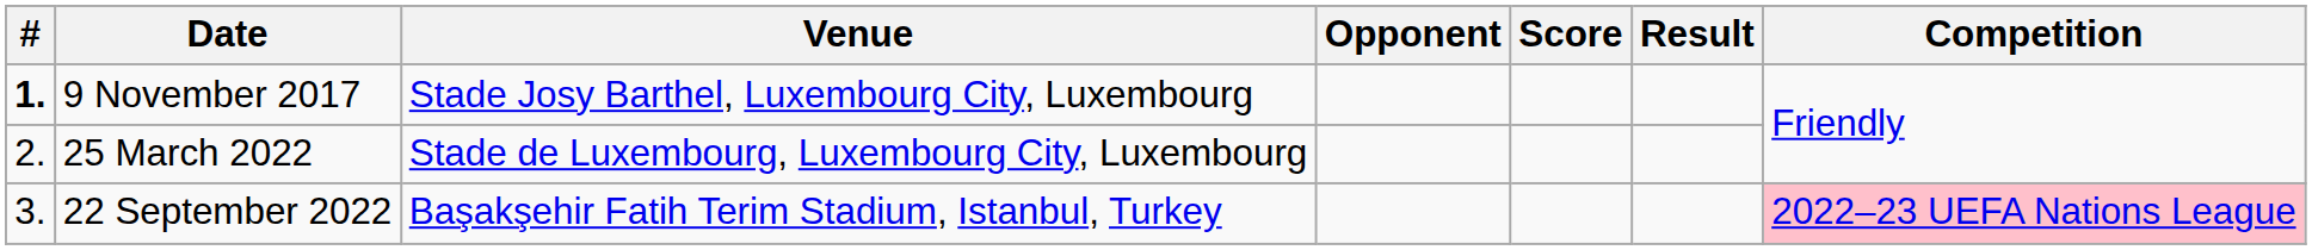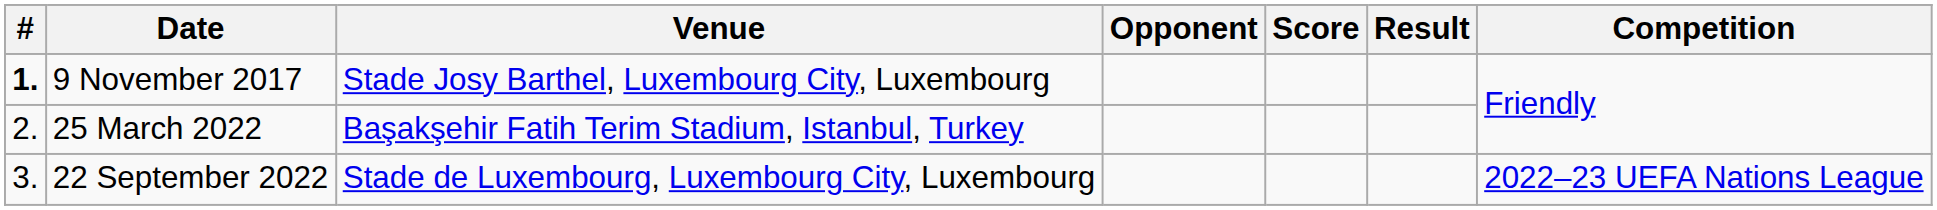25 March 2022 | Venue: Stade de Luxembourg, Luxembourg City, Luxembourg -> Başakşehir Fatih Terim Stadium, Istanbul, Turkey
22 September 2022 | Venue: Başakşehir Fatih Terim Stadium, Istanbul, Turkey -> Stade de Luxembourg, Luxembourg City, Luxembourg
22 September 2022 | Competition: pink background -> no background
